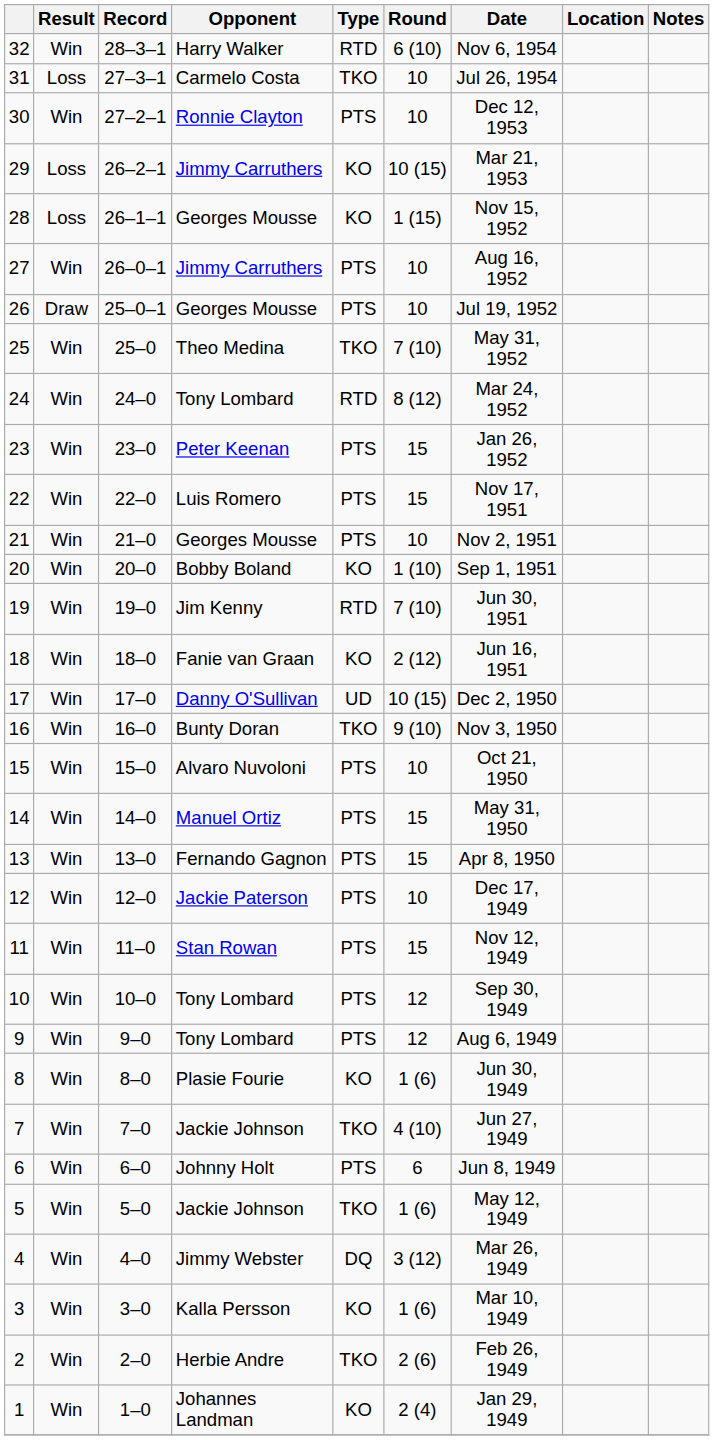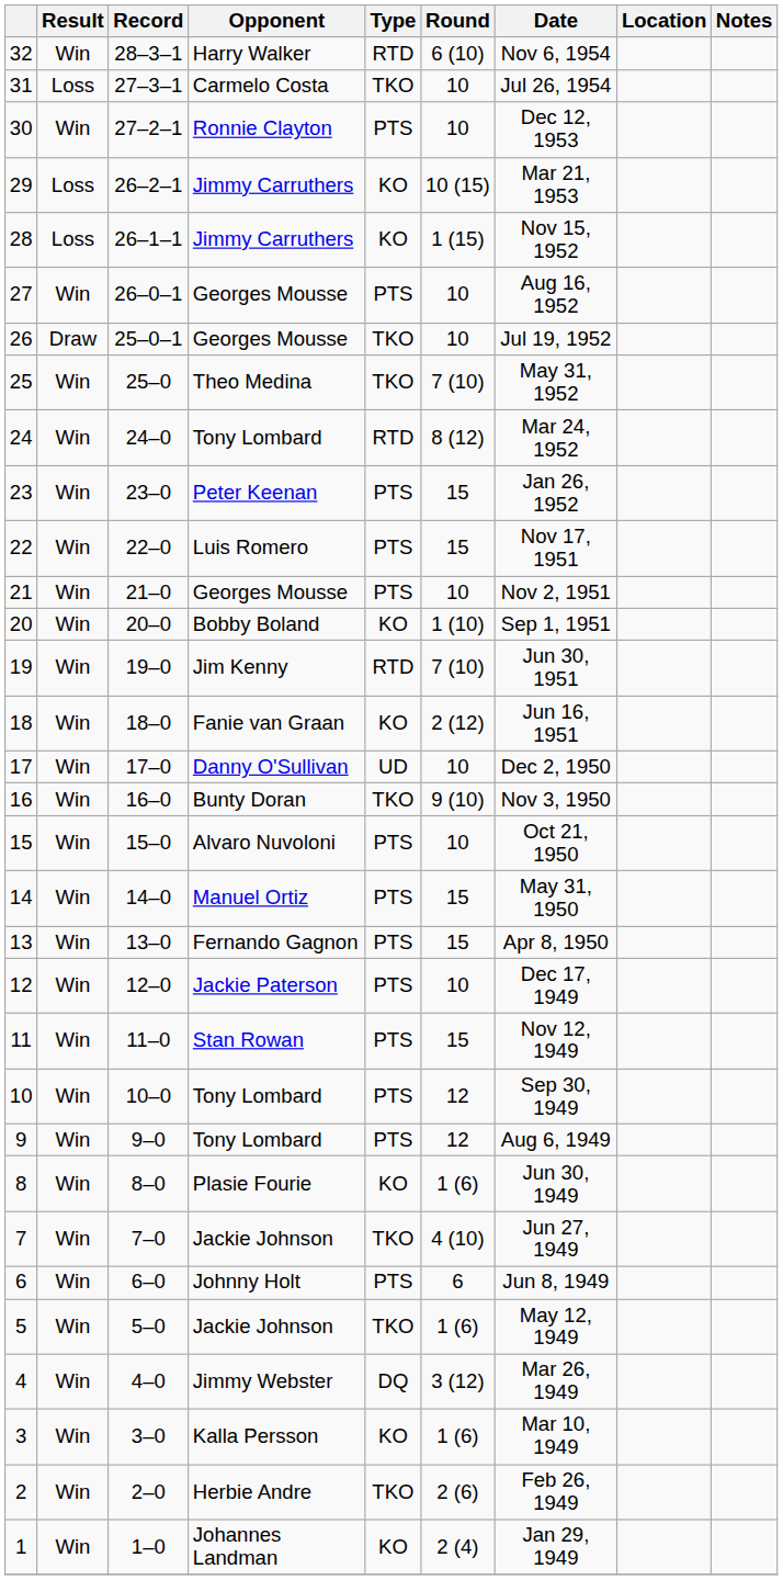28 | Opponent: Georges Mousse -> Jimmy Carruthers
27 | Opponent: Jimmy Carruthers -> Georges Mousse
26 | Type: PTS -> TKO
17 | Round: 10 (15) -> 10
